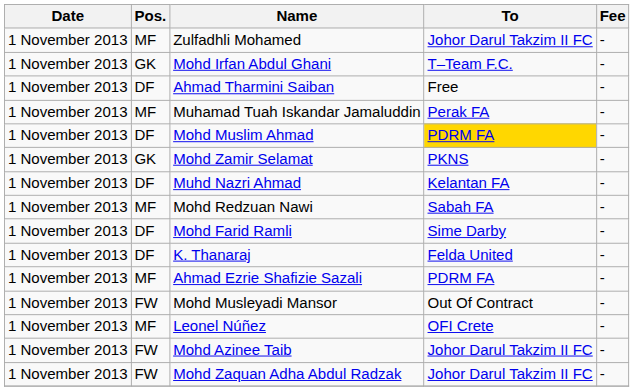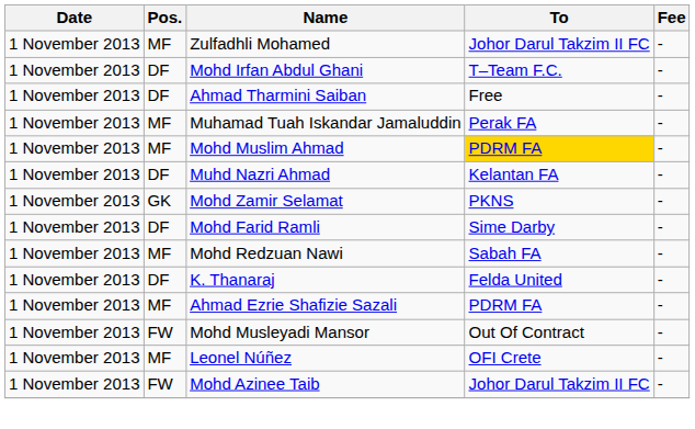Mohd Irfan Abdul Ghani | Pos.: GK -> DF
Mohd Muslim Ahmad | Pos.: DF -> MF
rows swapped: Mohd Zamir Selamat <-> Muhd Nazri Ahmad
rows swapped: Mohd Redzuan Nawi <-> Mohd Farid Ramli
- row: 1 November 2013 | FW | Mohd Zaquan Adha Abdul Radzak | Johor Darul Takzim II FC | -
